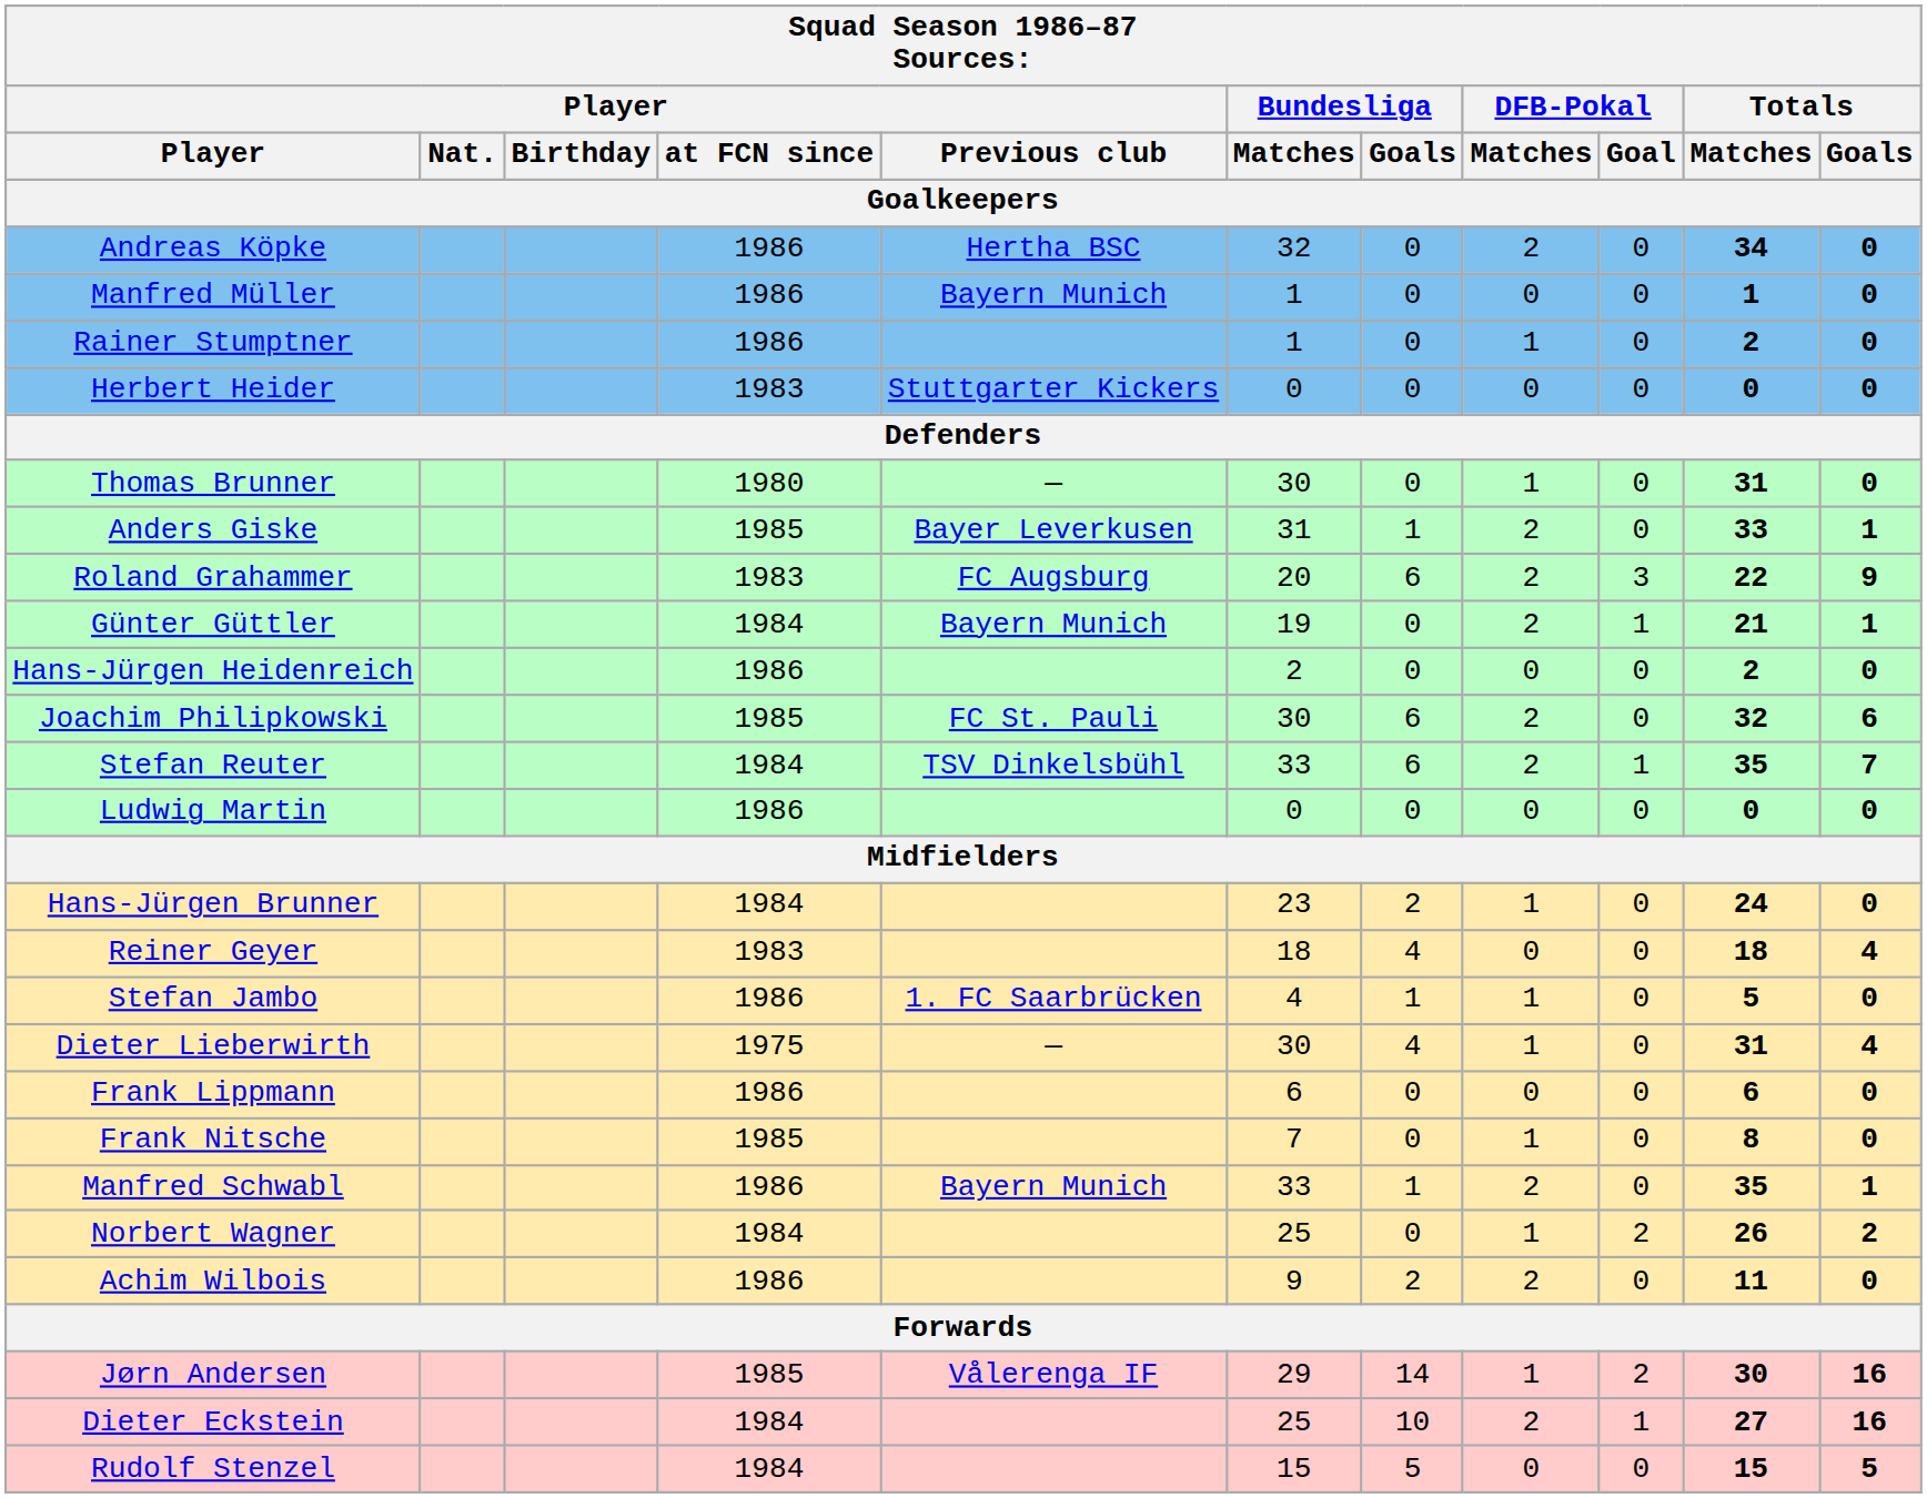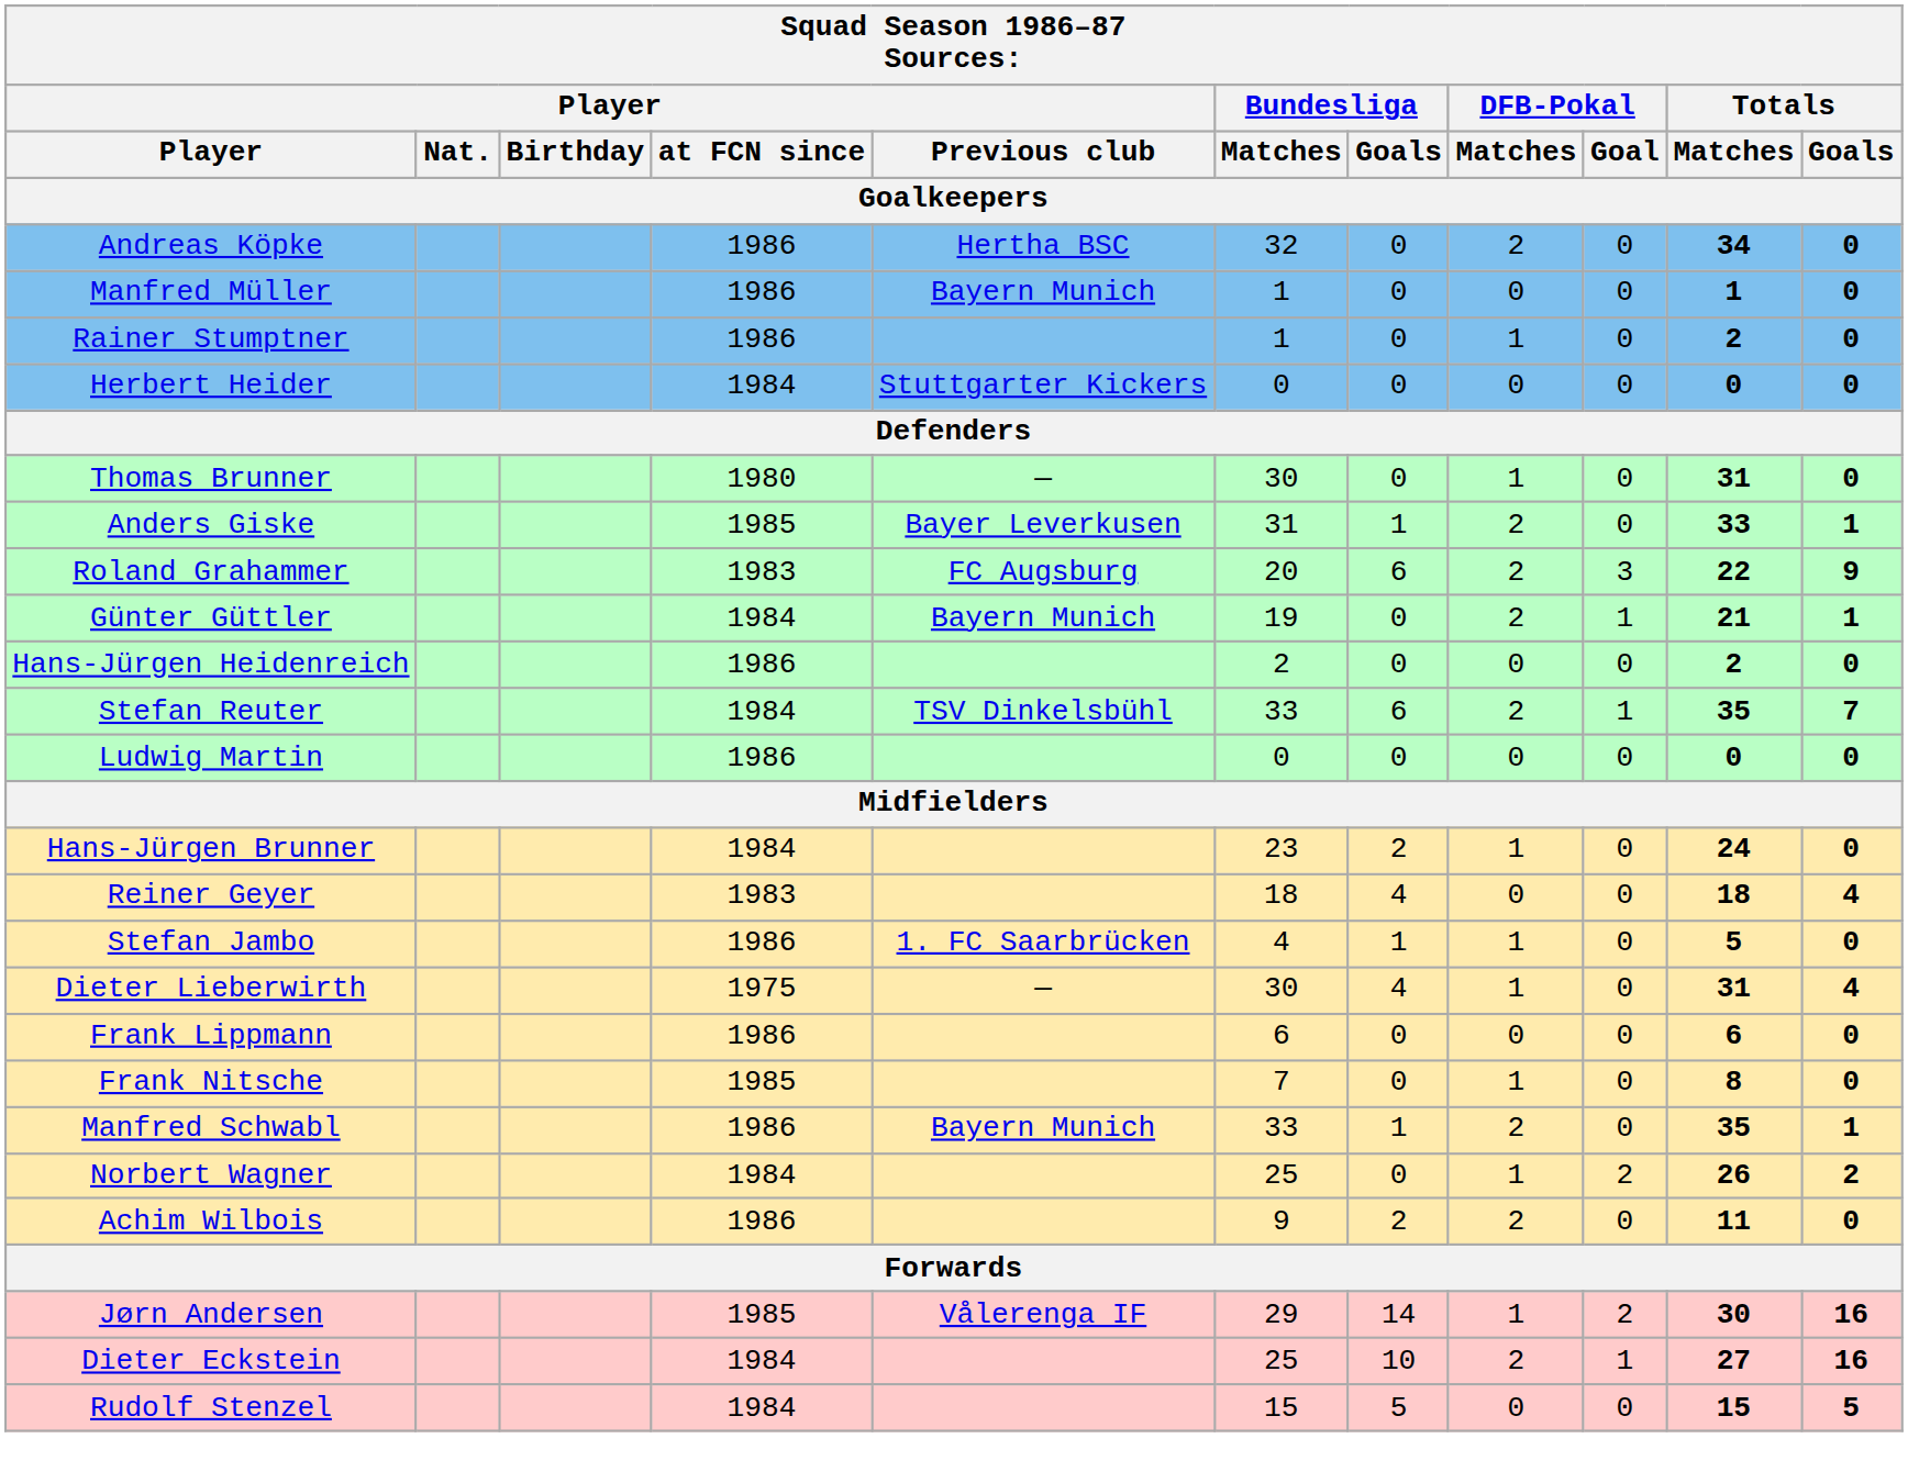Herbert Heider | Player / at FCN since: 1983 -> 1984
- row: Joachim Philipkowski | 1985 | FC St. Pauli | 30 | 6 | 2 | 0 | 32 | 6
